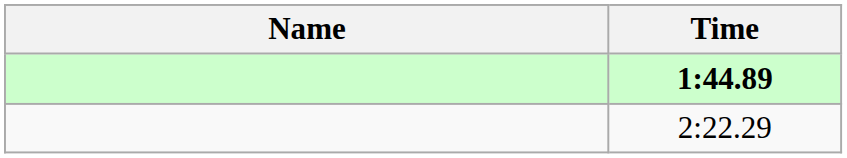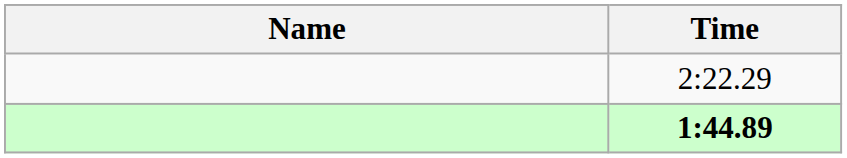rows swapped: 1:44.89 <-> 2:22.29
